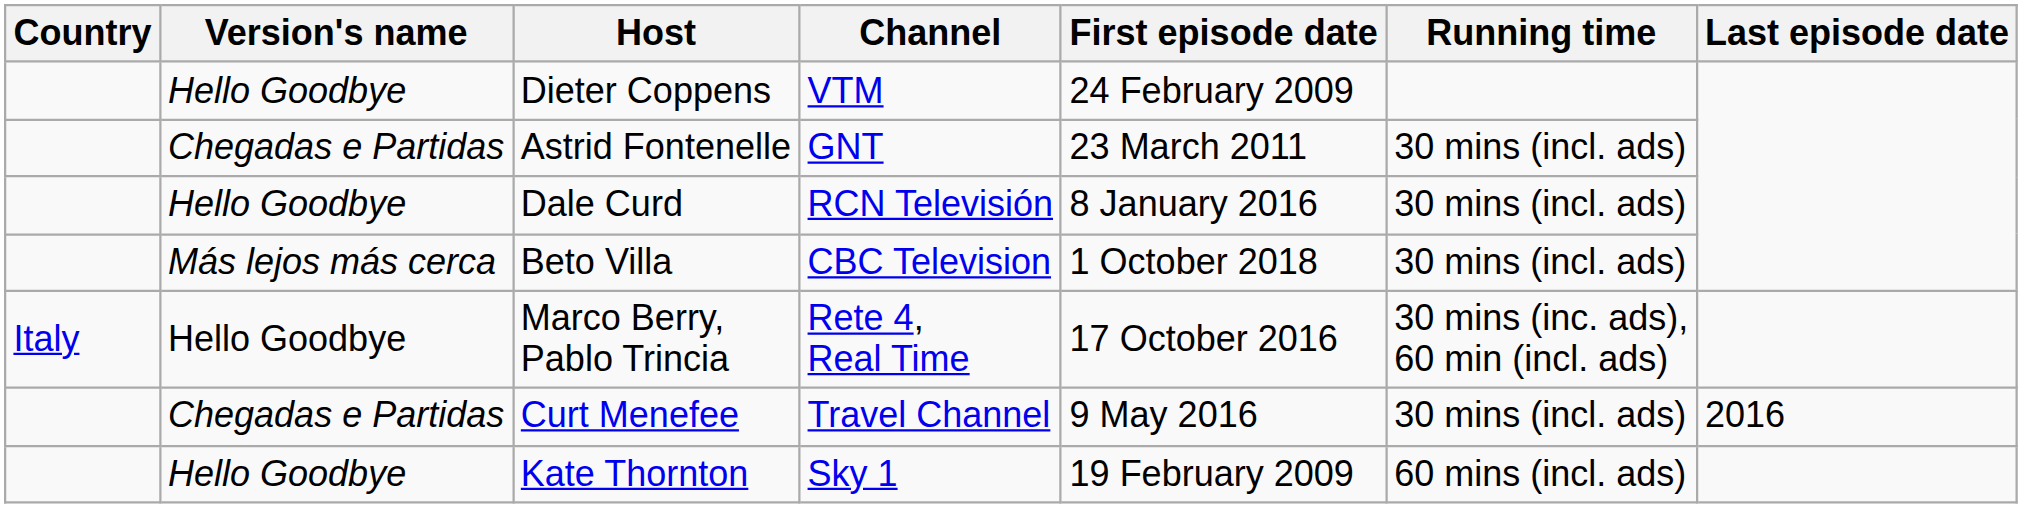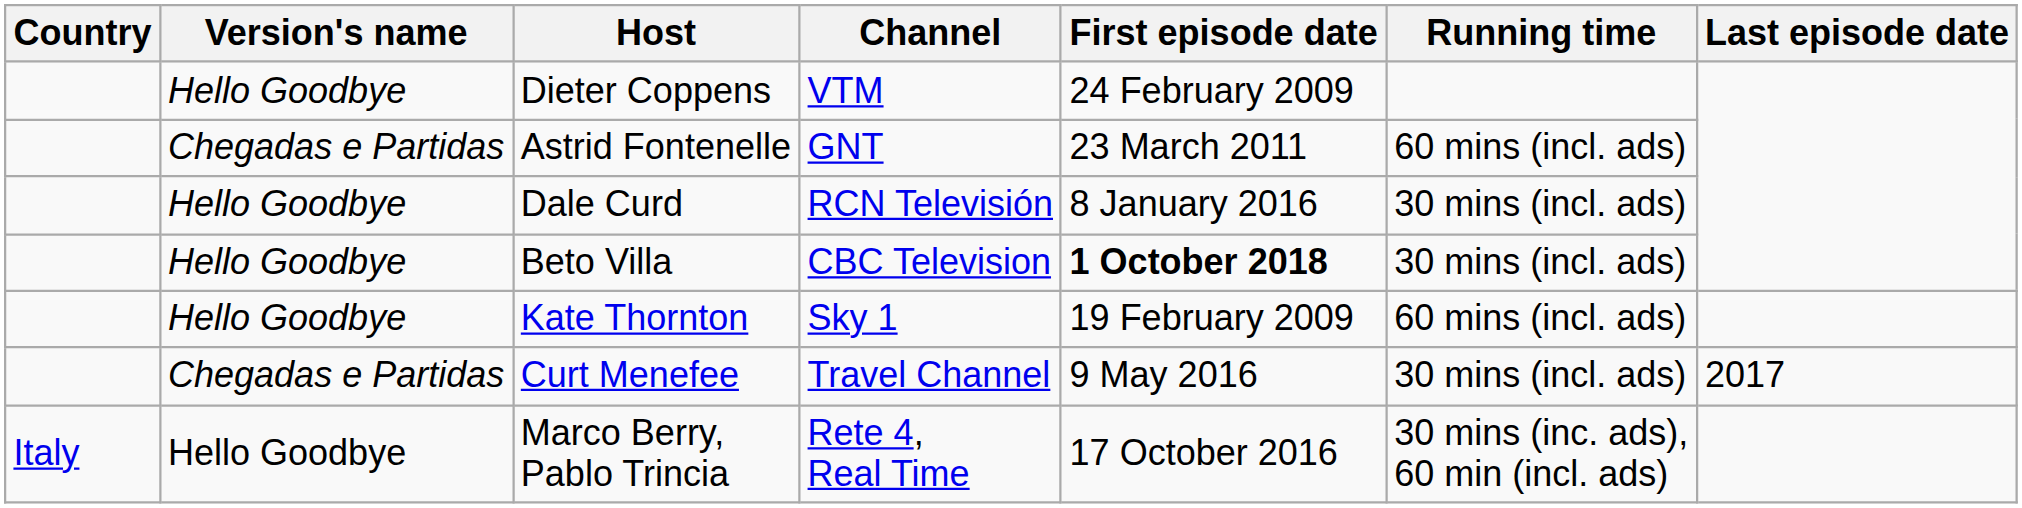Astrid Fontenelle | Running time: 30 mins (incl. ads) -> 60 mins (incl. ads)
Beto Villa | Version's name: Más lejos más cerca -> Hello Goodbye
Beto Villa | First episode date: normal -> bold
rows swapped: Kate Thornton <-> Marco Berry, Pablo Trincia
Curt Menefee | Last episode date: 2016 -> 2017
